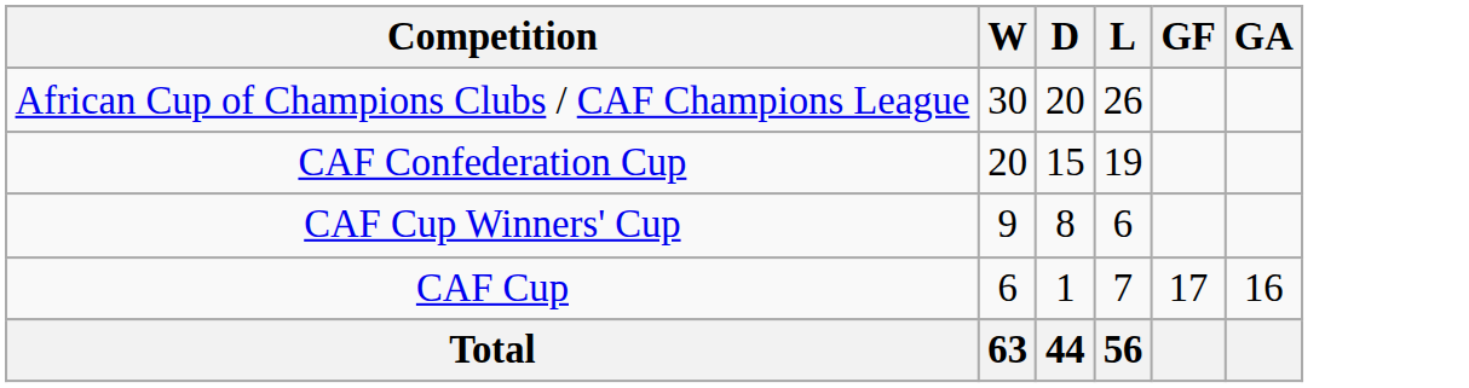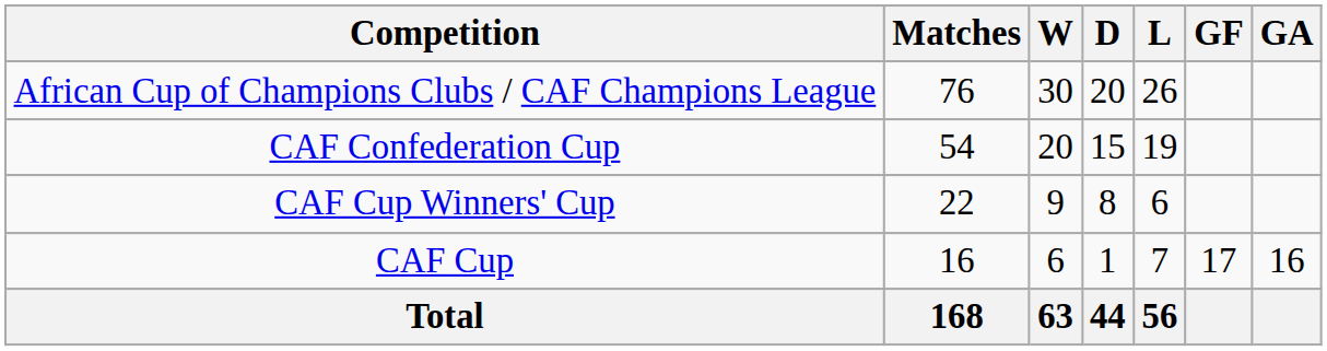+ column: Matches | 76 | 54 | 22 | 16 | 168
